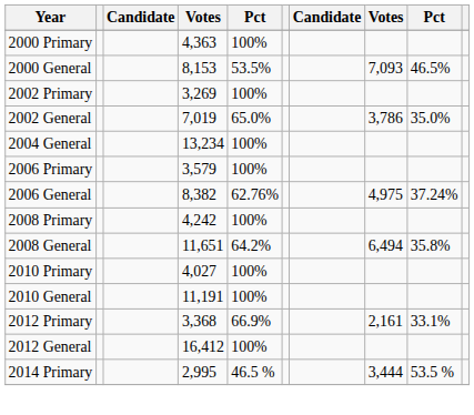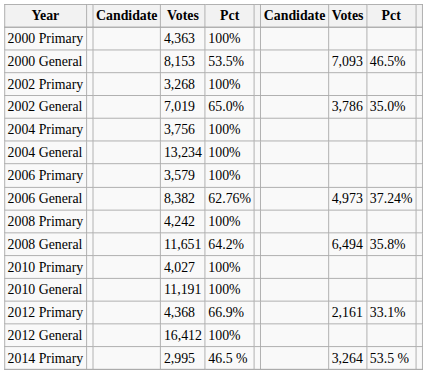2002 Primary | column 4: 3,269 -> 3,268
+ row: 2004 Primary | 3,756 | 100%
2006 General | column 8: 4,975 -> 4,973
2012 Primary | column 4: 3,368 -> 4,368
2014 Primary | column 8: 3,444 -> 3,264
